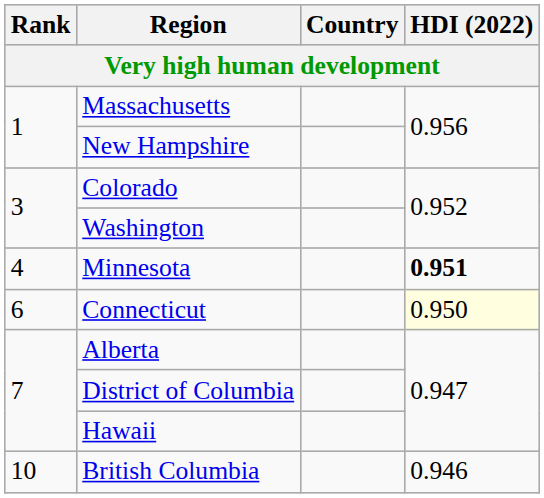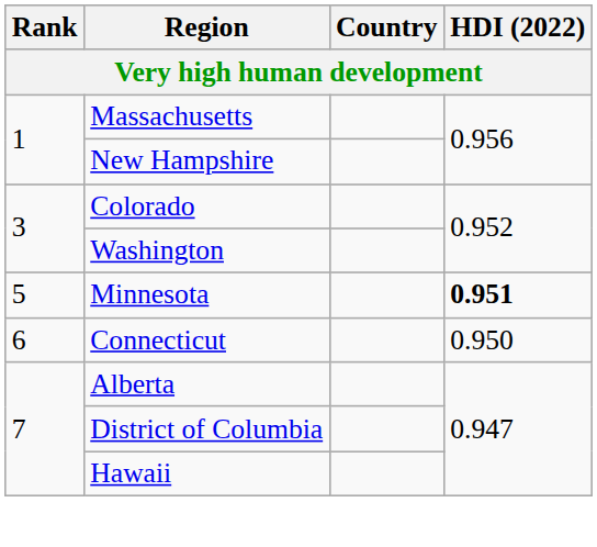Minnesota | Rank: 4 -> 5
Connecticut | HDI (2022): lightyellow background -> no background
- row: 10 | British Columbia | 0.946
